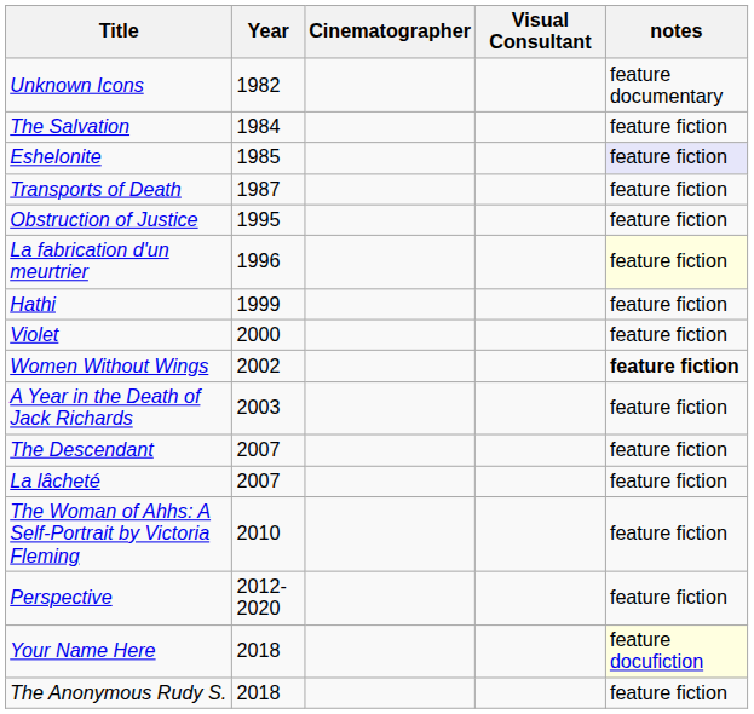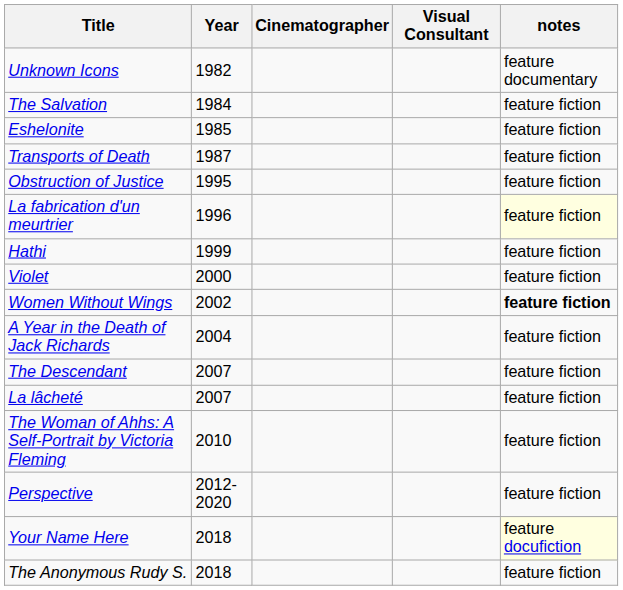Eshelonite | notes: lavender background -> no background
A Year in the Death of Jack Richards | Year: 2003 -> 2004
